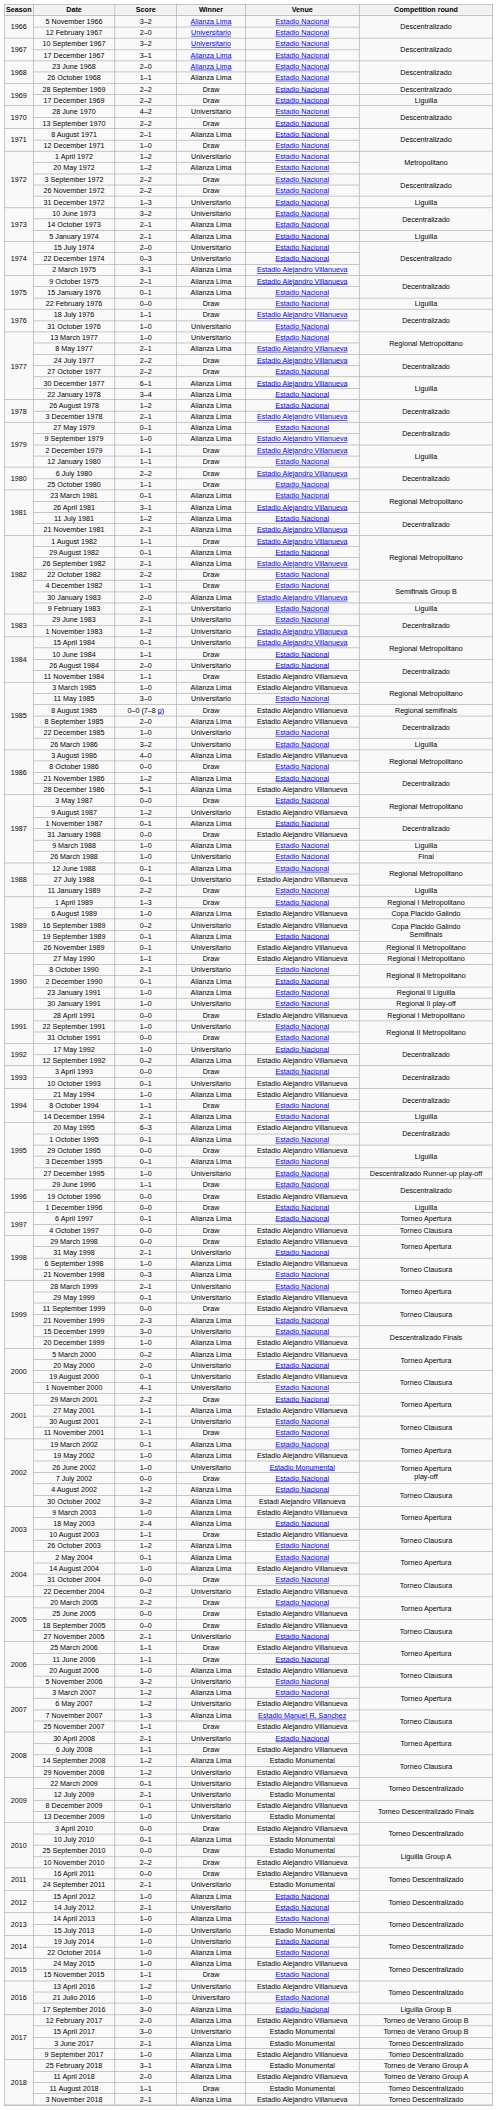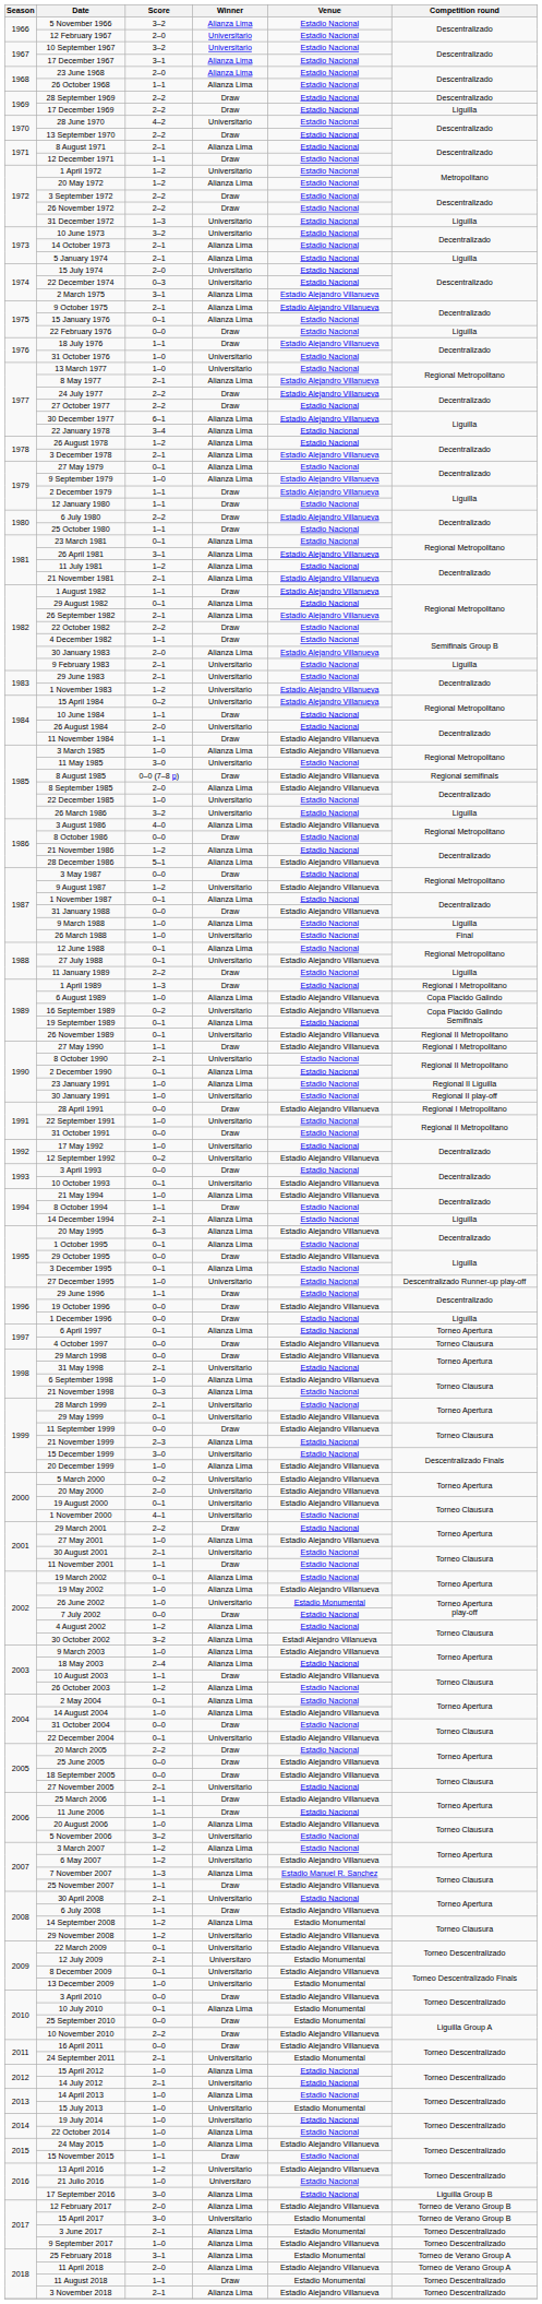12 December 1971 | Score: 1–0 -> 1–1
15 April 1984 | Score: 0–1 -> 0–2
12 September 1992 | Winner: Alianza Lima -> Universitario
5 March 2000 | Winner: Alianza Lima -> Universitario
20 May 2000 | Venue: Estadio Nacional -> Estadio Alejandro Villanueva
27 May 2001 | Score: 1–1 -> 1–0
22 December 2004 | Score: 0–2 -> 0–1
12 July 2009 | Winner: Universitario -> Universitaro
